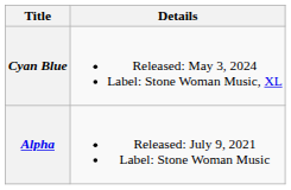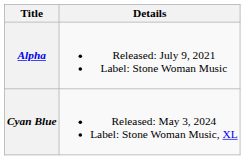rows swapped: Alpha <-> Cyan Blue
